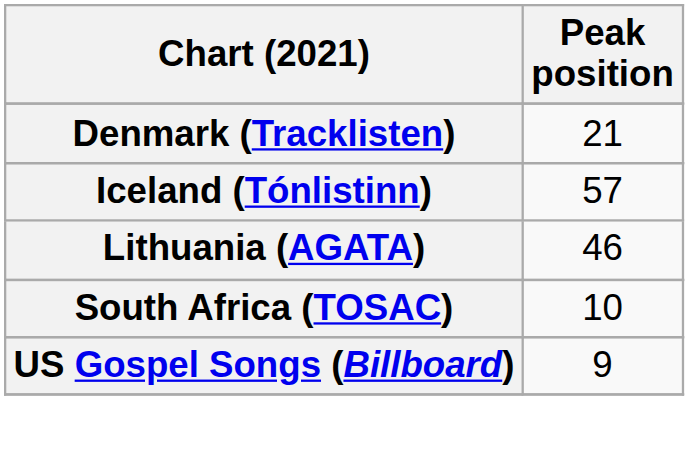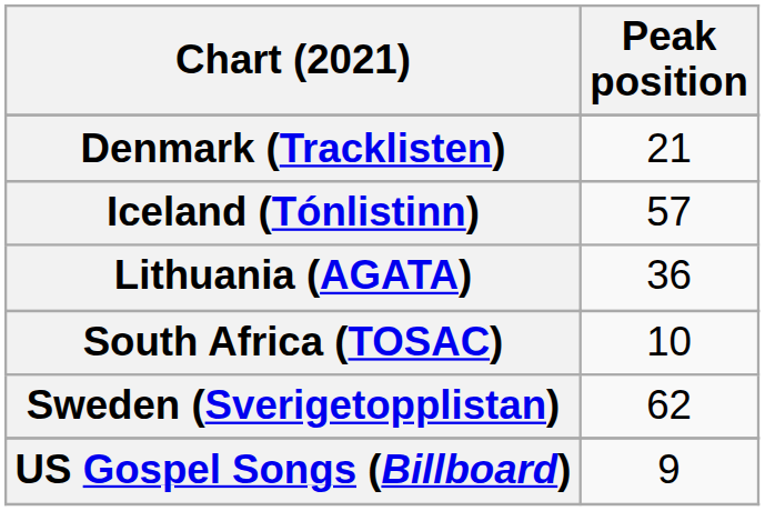Lithuania (AGATA) | Peak position: 46 -> 36
+ row: Sweden (Sverigetopplistan) | 62
